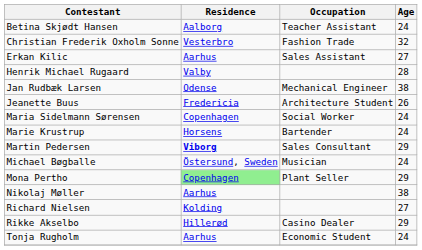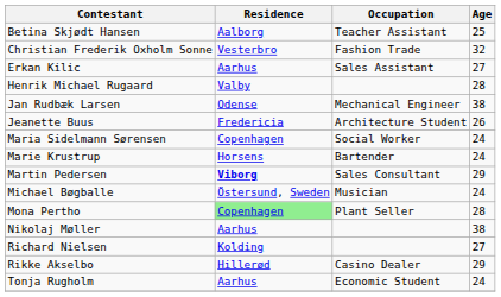Betina Skjødt Hansen | Age: 24 -> 25
Mona Pertho | Age: 29 -> 28
